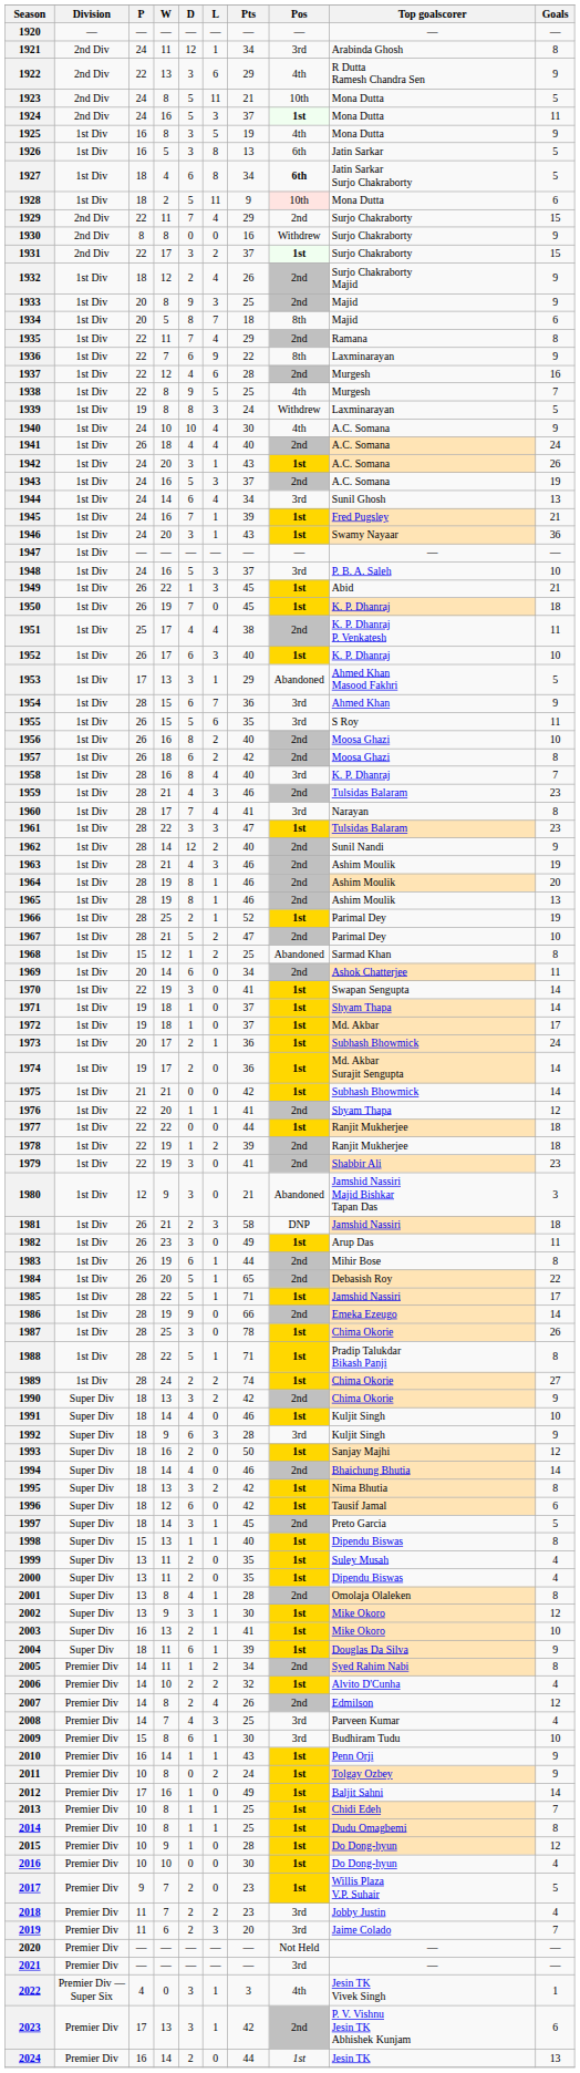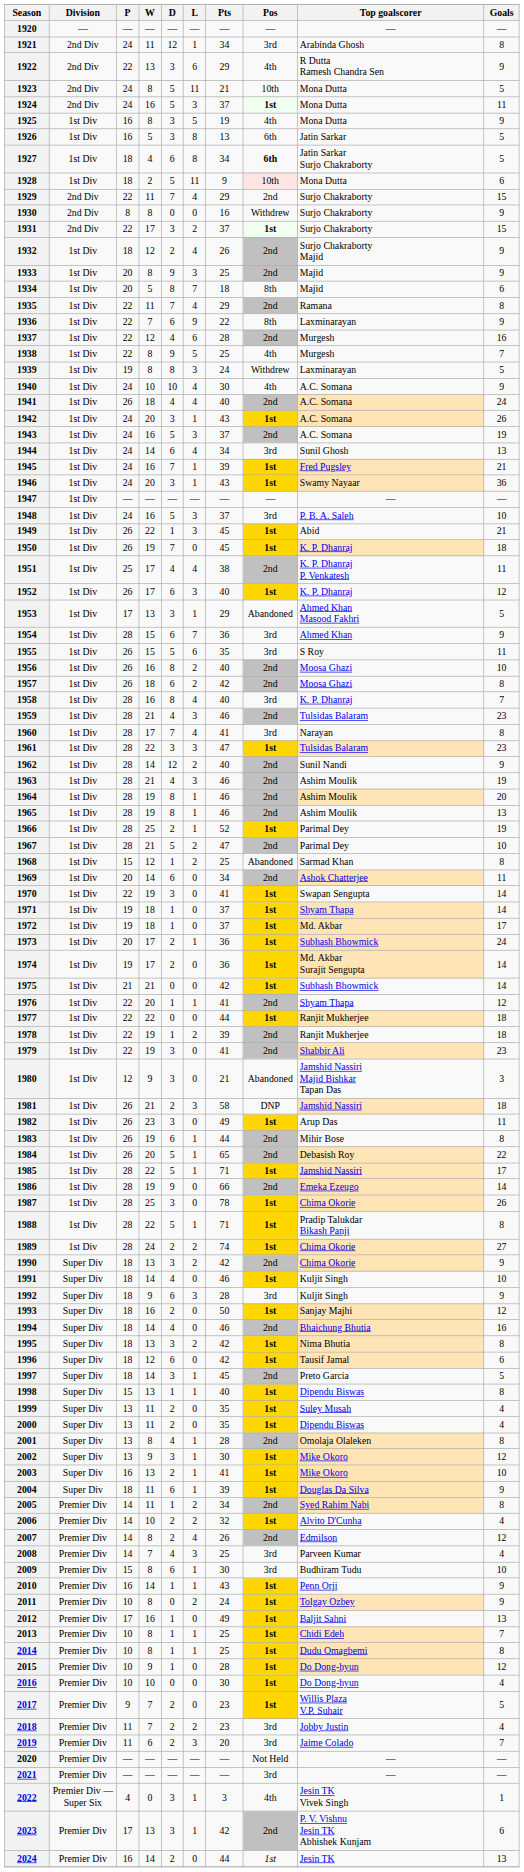1952 | Goals: 10 -> 12
1994 | Goals: 14 -> 16
2012 | Goals: 14 -> 13
